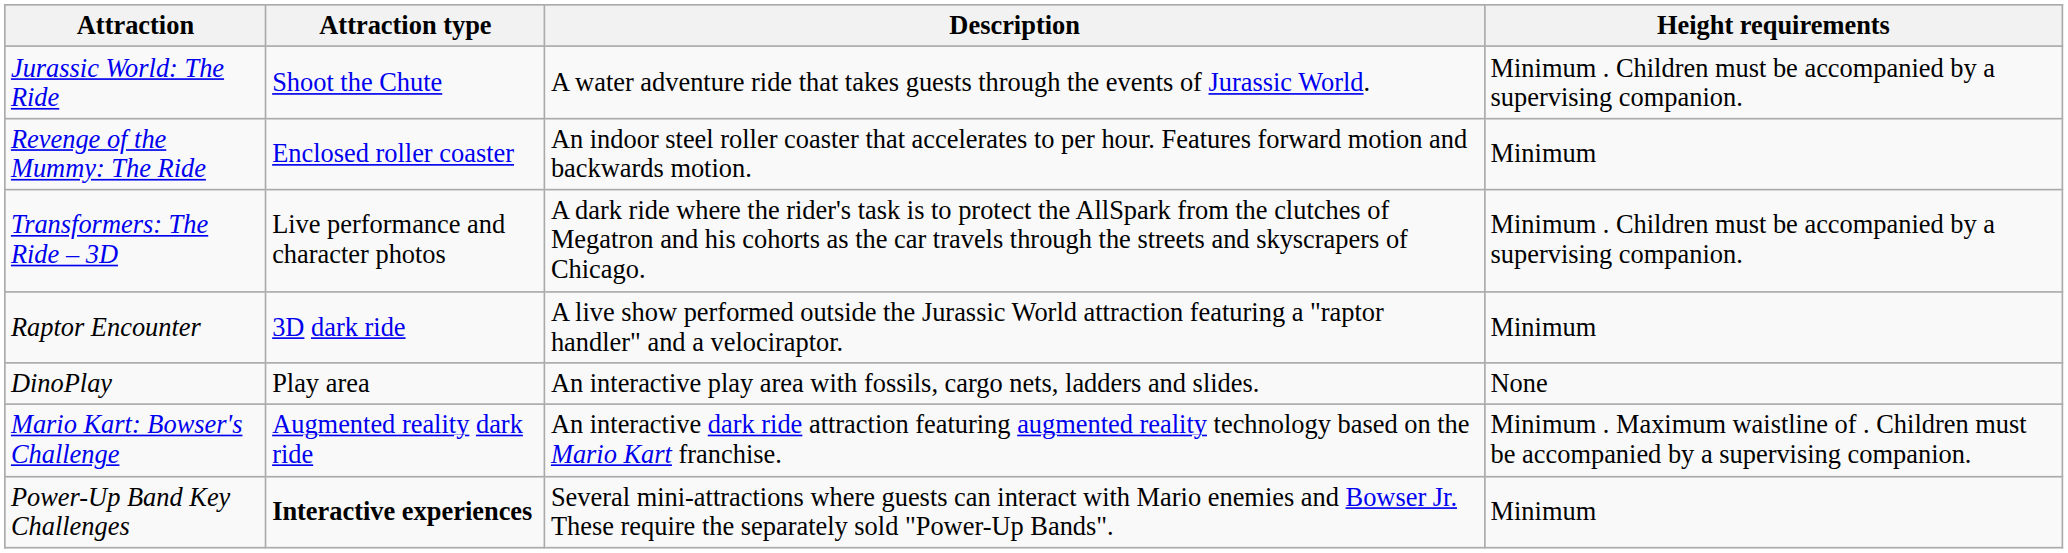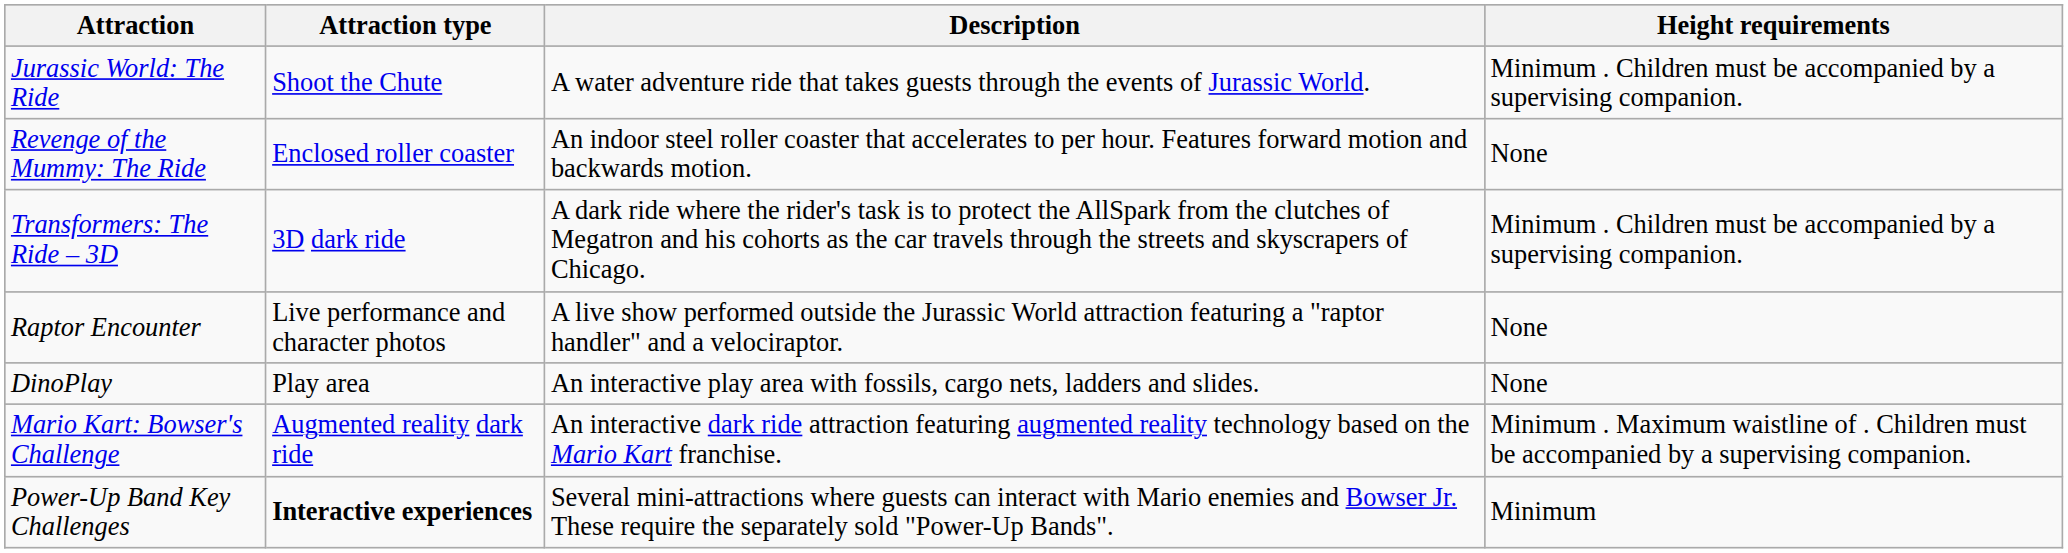Revenge of the Mummy: The Ride | Height requirements: Minimum -> None
Transformers: The Ride – 3D | Attraction type: Live performance and character photos -> 3D dark ride
Raptor Encounter | Attraction type: 3D dark ride -> Live performance and character photos
Raptor Encounter | Height requirements: Minimum -> None
